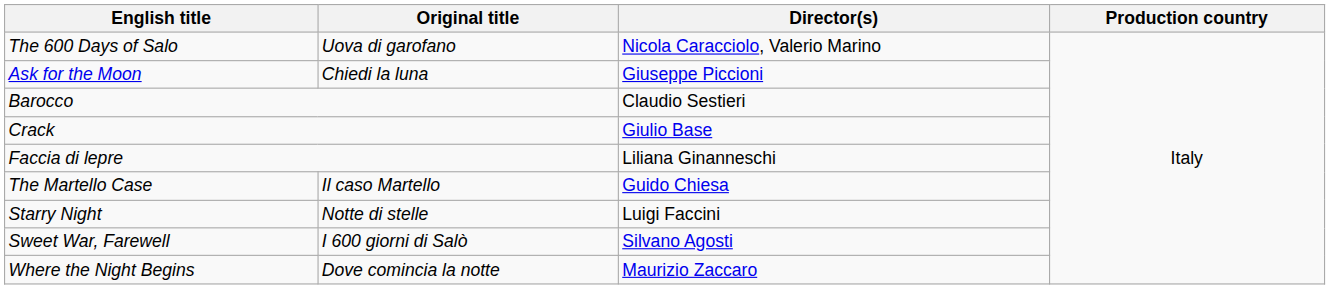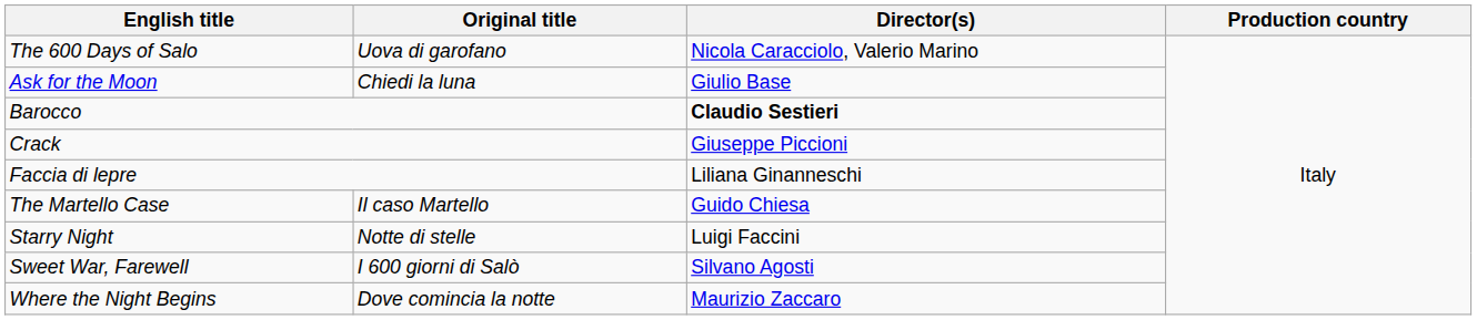Ask for the Moon | Director(s): Giuseppe Piccioni -> Giulio Base
Barocco | Director(s): normal -> bold
Crack | Director(s): Giulio Base -> Giuseppe Piccioni
